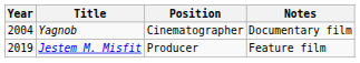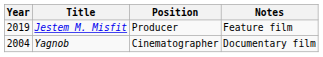rows swapped: Yagnob <-> Jestem M. Misfit
